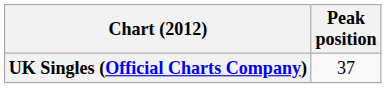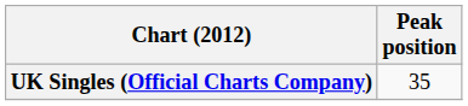UK Singles (Official Charts Company) | Peak position: 37 -> 35
